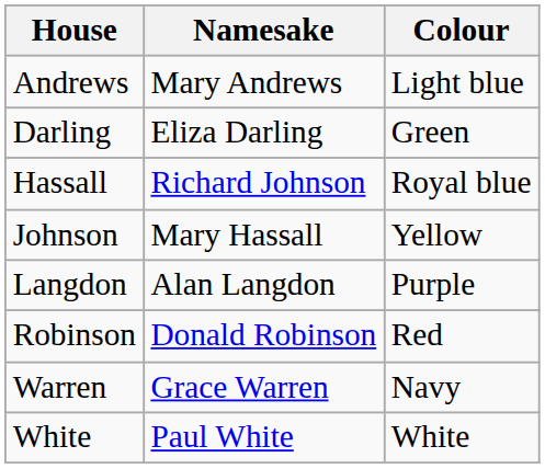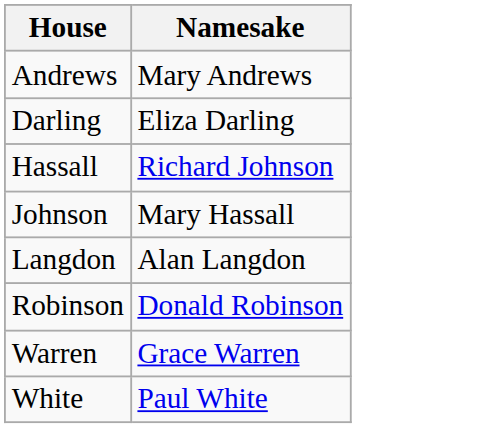- column: Colour | Light blue | Green | Royal blue | Yellow | Purple | Red | Navy | White
